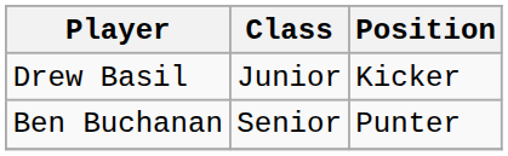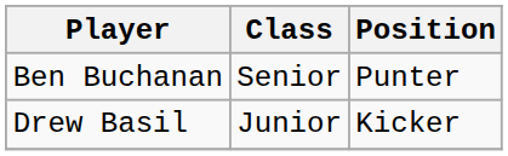rows swapped: Drew Basil <-> Ben Buchanan
